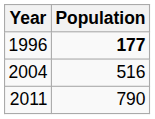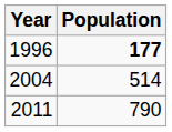2004 | Population: 516 -> 514
